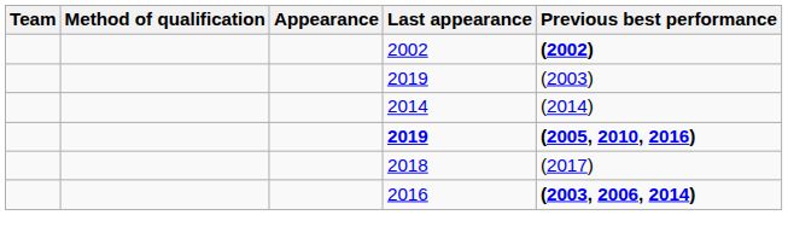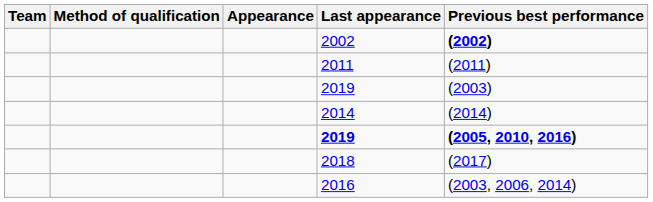+ row: 2011 | (2011)
2016 | Previous best performance: bold -> normal
